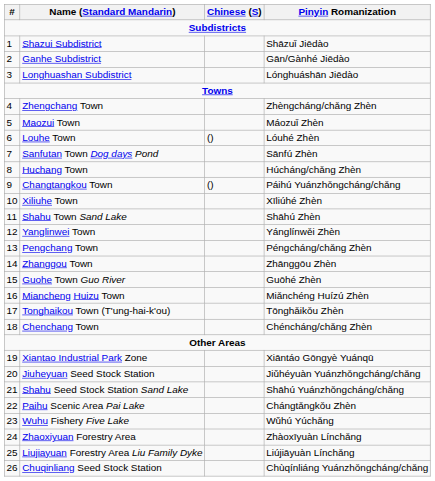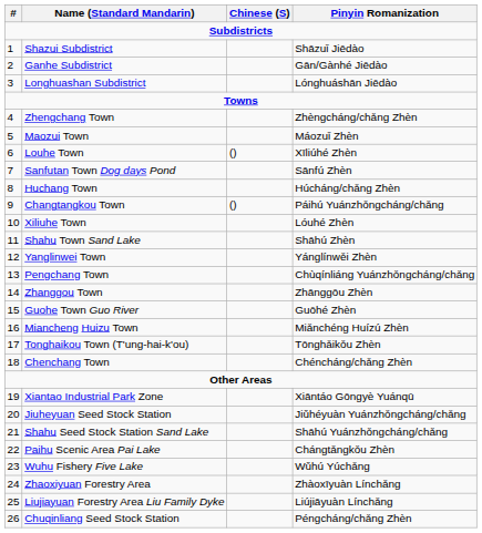Louhe Town | Pinyin Romanization: Lóuhé Zhèn -> Xīliúhé Zhèn
Xiliuhe Town | Pinyin Romanization: Xīliúhé Zhèn -> Lóuhé Zhèn
Pengchang Town | Pinyin Romanization: Péngcháng/chǎng Zhèn -> Chùqínliáng Yuánzhǒngcháng/chǎng
Chuqinliang Seed Stock Station | Pinyin Romanization: Chùqínliáng Yuánzhǒngcháng/chǎng -> Péngcháng/chǎng Zhèn
